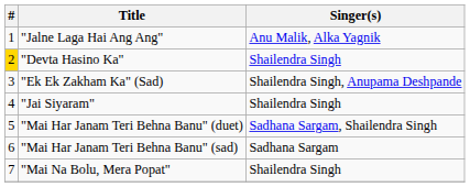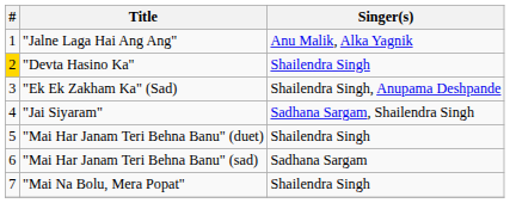"Jai Siyaram" | Singer(s): Shailendra Singh -> Sadhana Sargam, Shailendra Singh
"Mai Har Janam Teri Behna Banu" (duet) | Singer(s): Sadhana Sargam, Shailendra Singh -> Shailendra Singh
